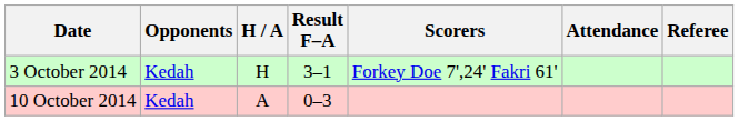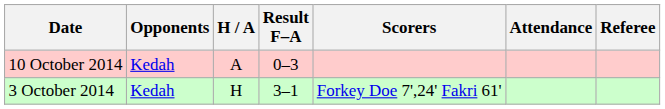rows swapped: 3 October 2014 <-> 10 October 2014
